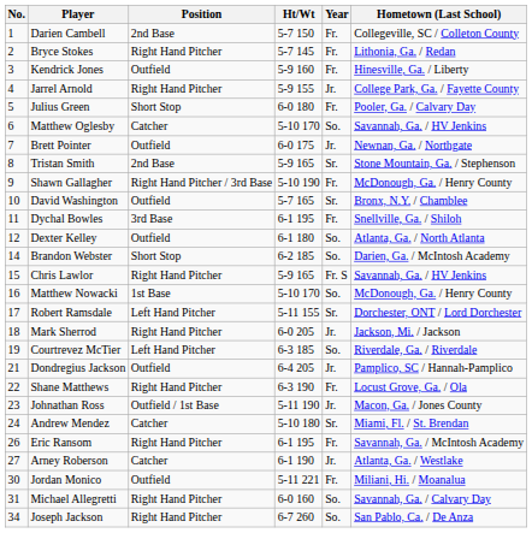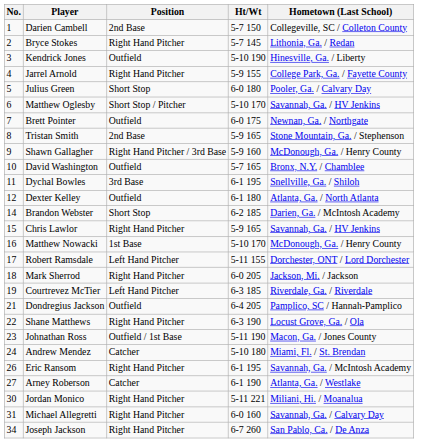- column: Year | Fr. | Fr. | Fr. | Jr. | Fr. | So. | Jr. | Sr. | Fr. | Sr. | Fr. | So. | So. | Fr. S | So. | Sr. | Jr. | So. | Jr. | Fr. | Jr. | Sr. | Fr. | Jr. | Fr. | So. | So.
Kendrick Jones | Ht/Wt: 5-9 160 -> 5-10 190
Matthew Oglesby | Position: Catcher -> Short Stop / Pitcher
Shawn Gallagher | Ht/Wt: 5-10 190 -> 5-9 160
Jordan Monico | Position: Outfield -> Right Hand Pitcher
